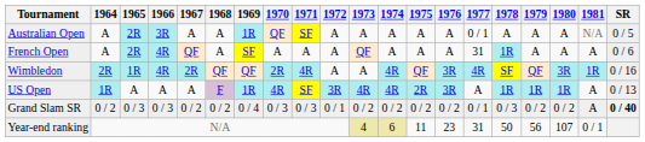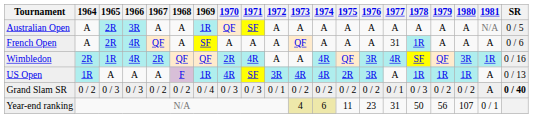Australian Open | 1977: 0 / 1 -> A
